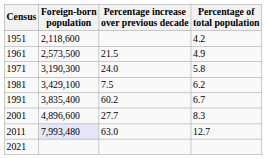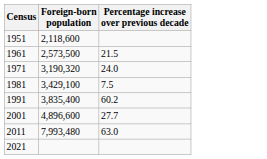- column: Percentage of total population | 4.2 | 4.9 | 5.8 | 6.2 | 6.7 | 8.3 | 12.7
1971 | Foreign-born population: 3,190,300 -> 3,190,320
2011 | Foreign-born population: lavender background -> no background
